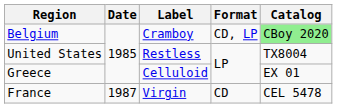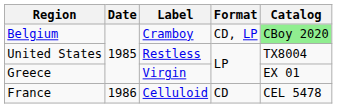Greece | Label: Celluloid -> Virgin
France | Date: 1987 -> 1986
France | Label: Virgin -> Celluloid
